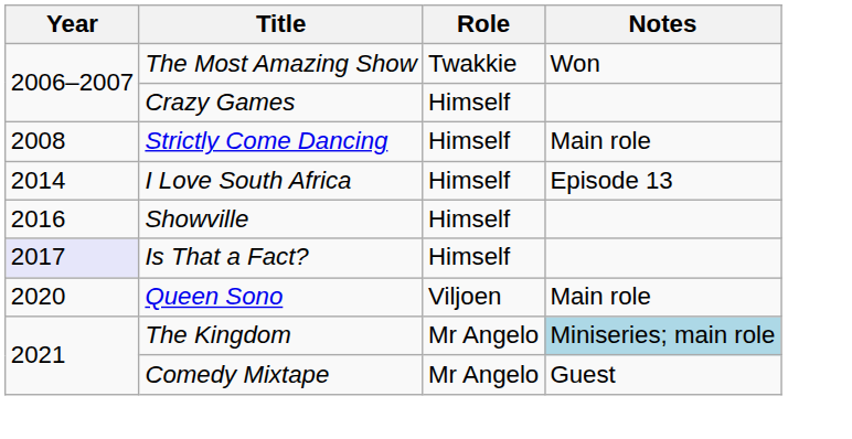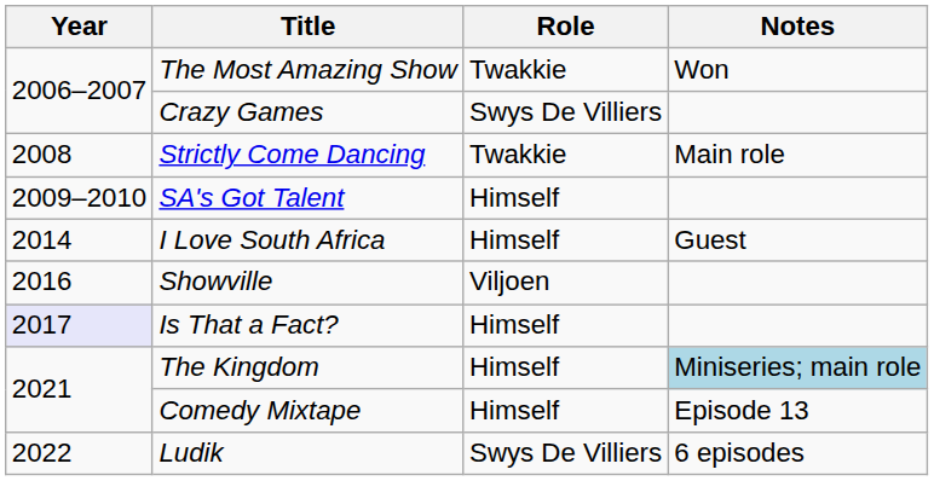Crazy Games | Role: Himself -> Swys De Villiers
Strictly Come Dancing | Role: Himself -> Twakkie
+ row: 2009–2010 | SA's Got Talent | Himself
I Love South Africa | Notes: Episode 13 -> Guest
Showville | Role: Himself -> Viljoen
- row: 2020 | Queen Sono | Viljoen | Main role
The Kingdom | Role: Mr Angelo -> Himself
Comedy Mixtape | Role: Mr Angelo -> Himself
Comedy Mixtape | Notes: Guest -> Episode 13
+ row: 2022 | Ludik | Swys De Villiers | 6 episodes
